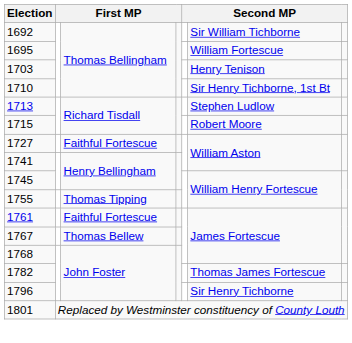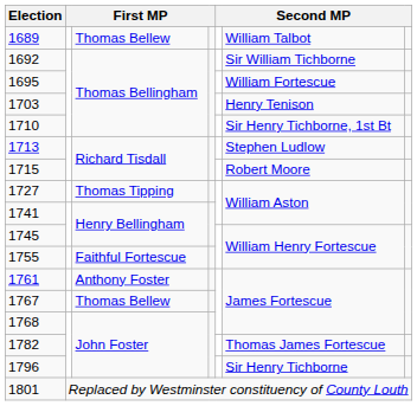+ row: 1689 | Thomas Bellew | William Talbot
1727 | column 3: Faithful Fortescue -> Thomas Tipping
1755 | column 3: Thomas Tipping -> Faithful Fortescue
1761 | column 3: Faithful Fortescue -> Anthony Foster
